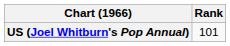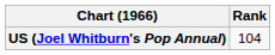US (Joel Whitburn's Pop Annual) | Rank: 101 -> 104
